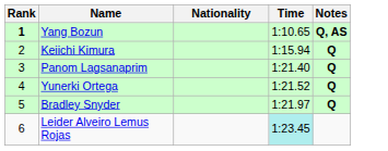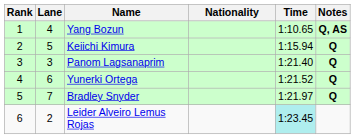+ column: Lane | 4 | 5 | 3 | 6 | 7 | 2
Yang Bozun | Rank: bold -> normal
